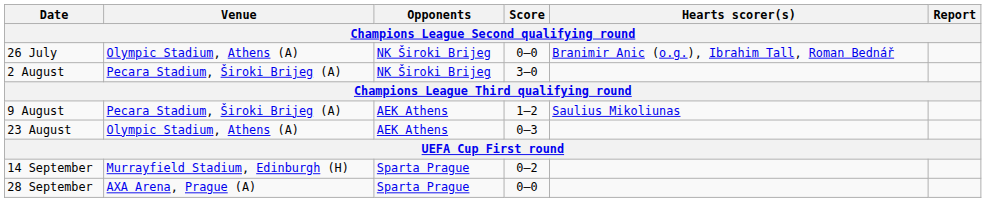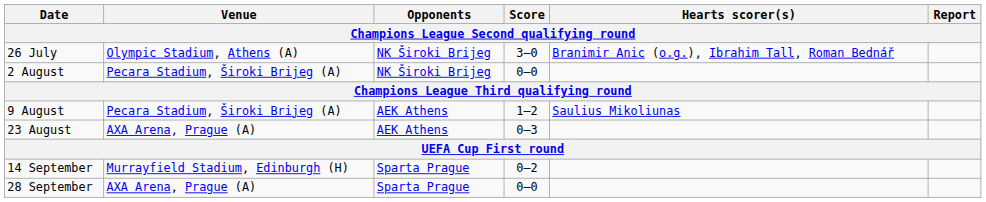26 July | Score: 0–0 -> 3–0
2 August | Score: 3–0 -> 0–0
23 August | Venue: Olympic Stadium, Athens (A) -> AXA Arena, Prague (A)
